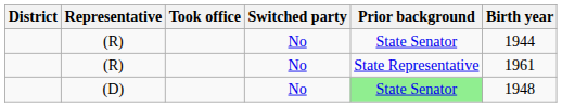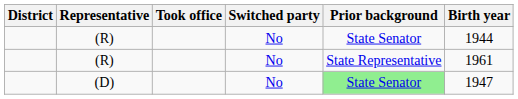(D) | Birth year: 1948 -> 1947
